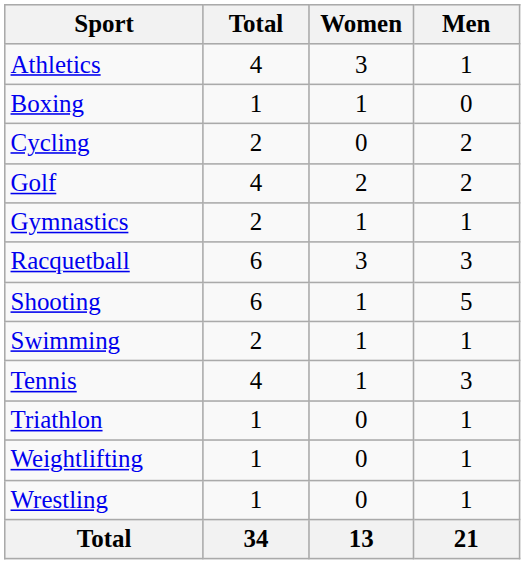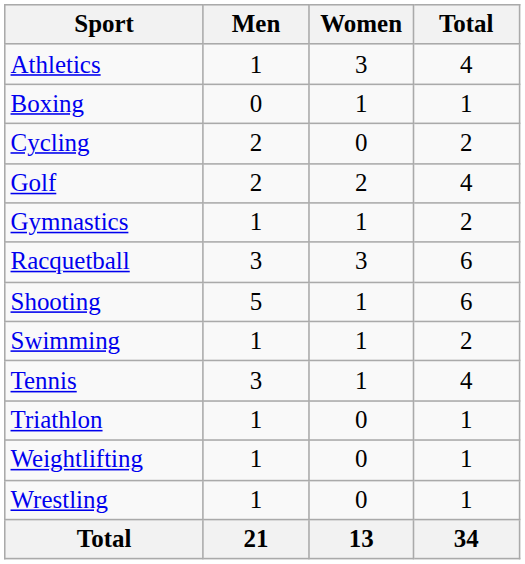columns swapped: Men <-> Total
